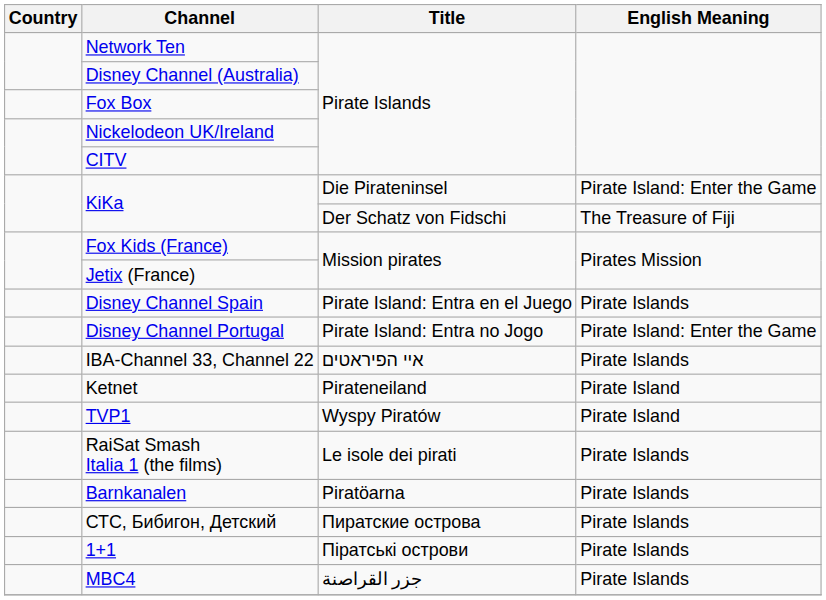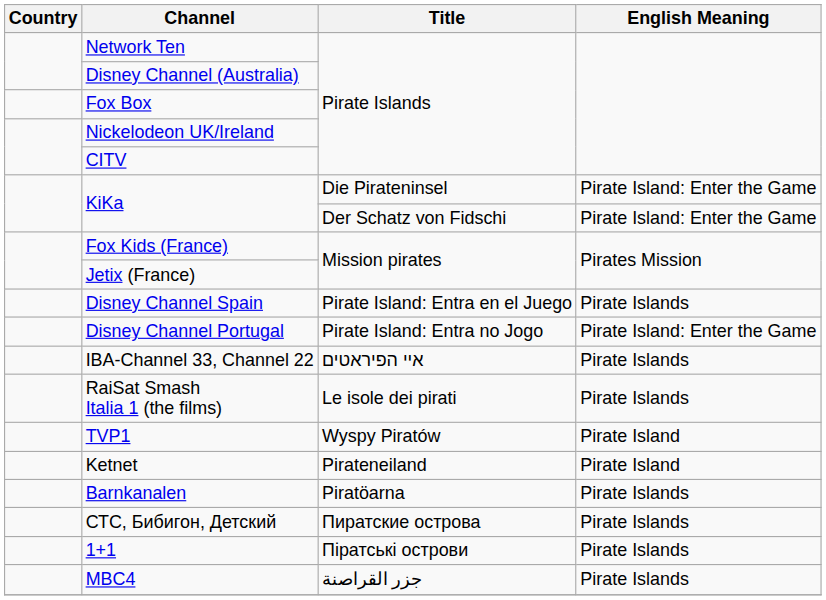KiKa / Der Schatz von Fidschi | English Meaning: The Treasure of Fiji -> Pirate Island: Enter the Game
rows swapped: RaiSat Smash Italia 1 (the films) <-> Ketnet
